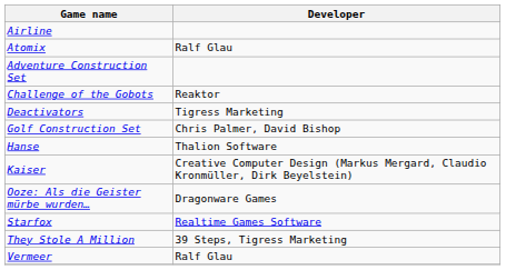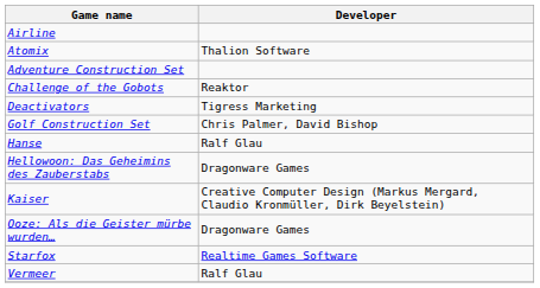Atomix | Developer: Ralf Glau -> Thalion Software
Hanse | Developer: Thalion Software -> Ralf Glau
+ row: Hellowoon: Das Geheimins des Zauberstabs | Dragonware Games
- row: They Stole A Million | 39 Steps, Tigress Marketing
